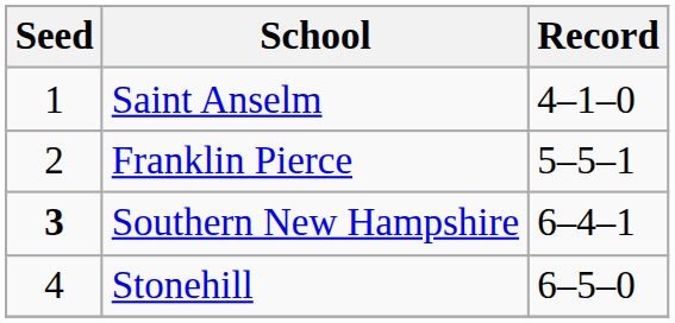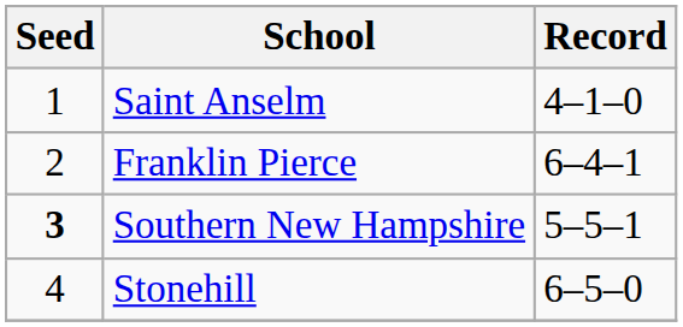Franklin Pierce | Record: 5–5–1 -> 6–4–1
Southern New Hampshire | Record: 6–4–1 -> 5–5–1
